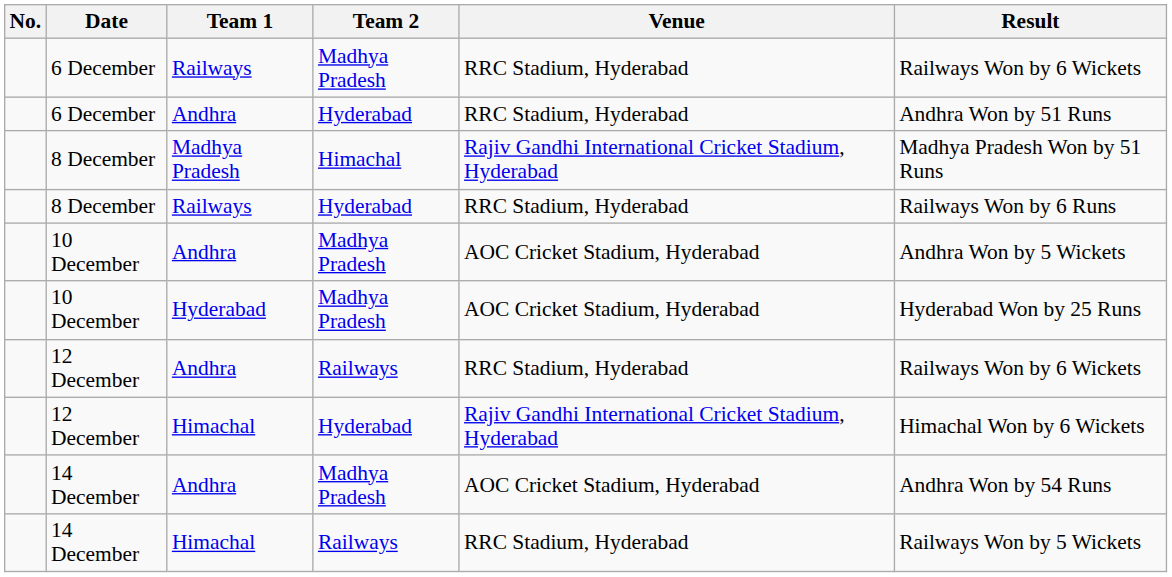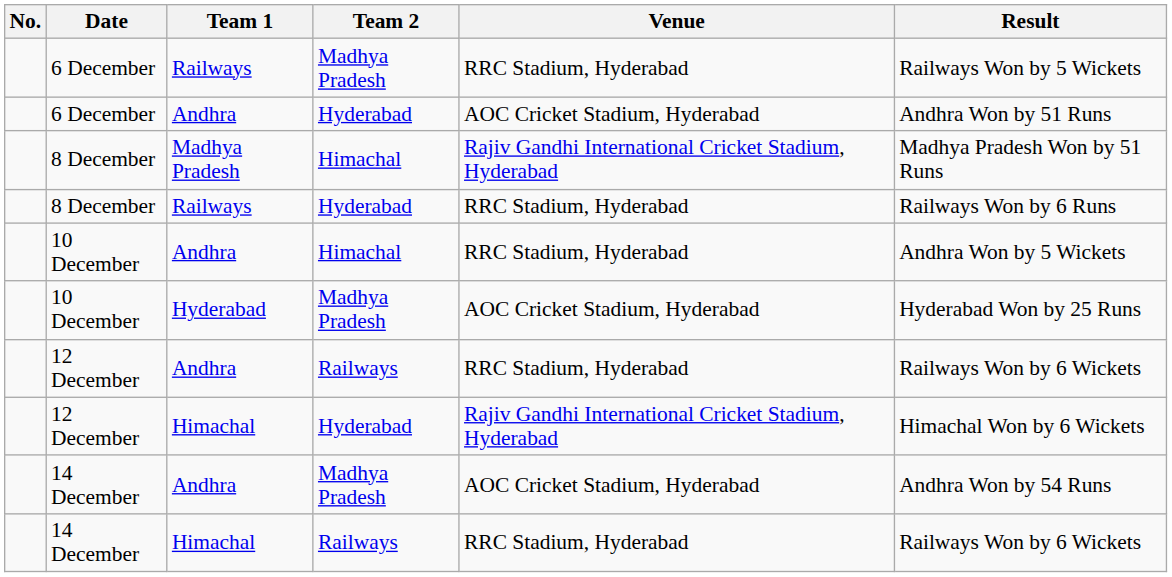6 December / Railways | Result: Railways Won by 6 Wickets -> Railways Won by 5 Wickets
6 December / Andhra | Venue: RRC Stadium, Hyderabad -> AOC Cricket Stadium, Hyderabad
10 December / Andhra | Team 2: Madhya Pradesh -> Himachal
10 December / Andhra | Venue: AOC Cricket Stadium, Hyderabad -> RRC Stadium, Hyderabad
14 December / Himachal | Result: Railways Won by 5 Wickets -> Railways Won by 6 Wickets
